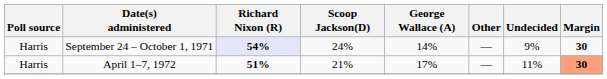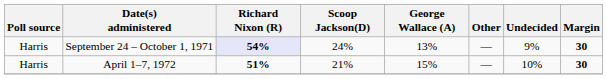September 24 – October 1, 1971 | George Wallace (A): 14% -> 13%
April 1–7, 1972 | George Wallace (A): 17% -> 15%
April 1–7, 1972 | Undecided: 11% -> 10%
April 1–7, 1972 | Margin: lightsalmon background -> no background
